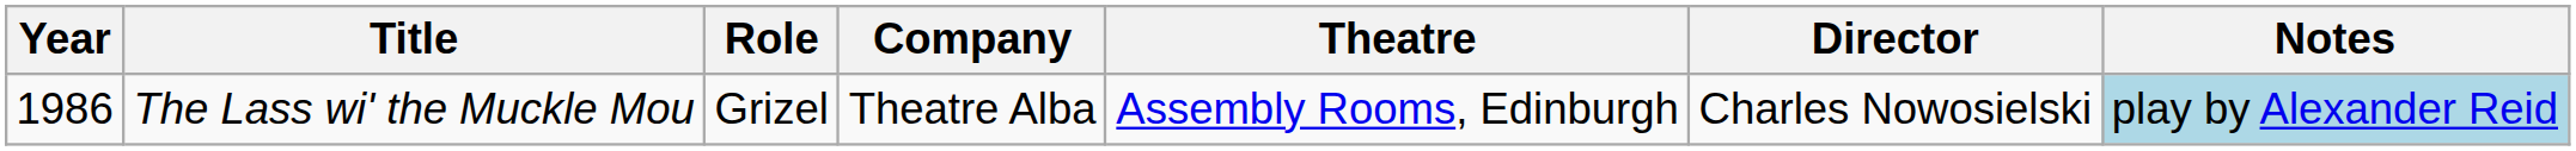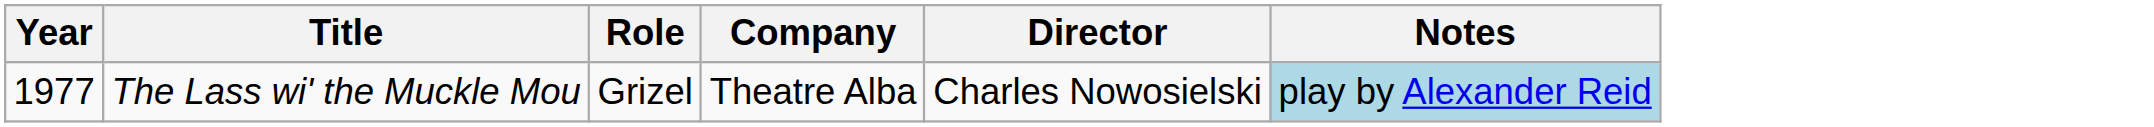- column: Theatre | Assembly Rooms, Edinburgh
The Lass wi' the Muckle Mou | Year: 1986 -> 1977
